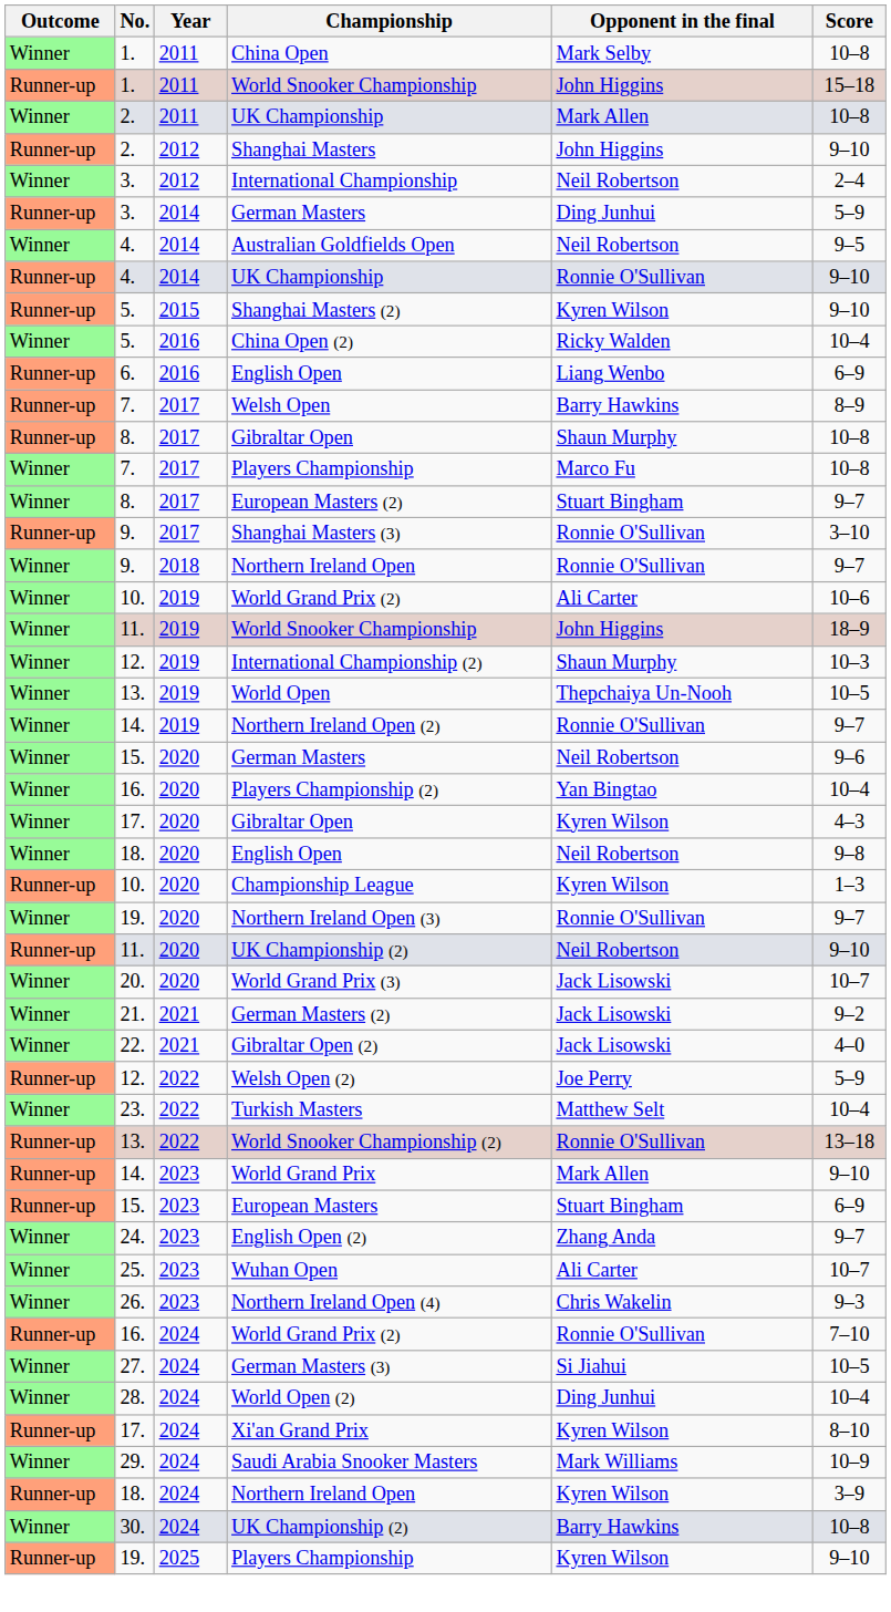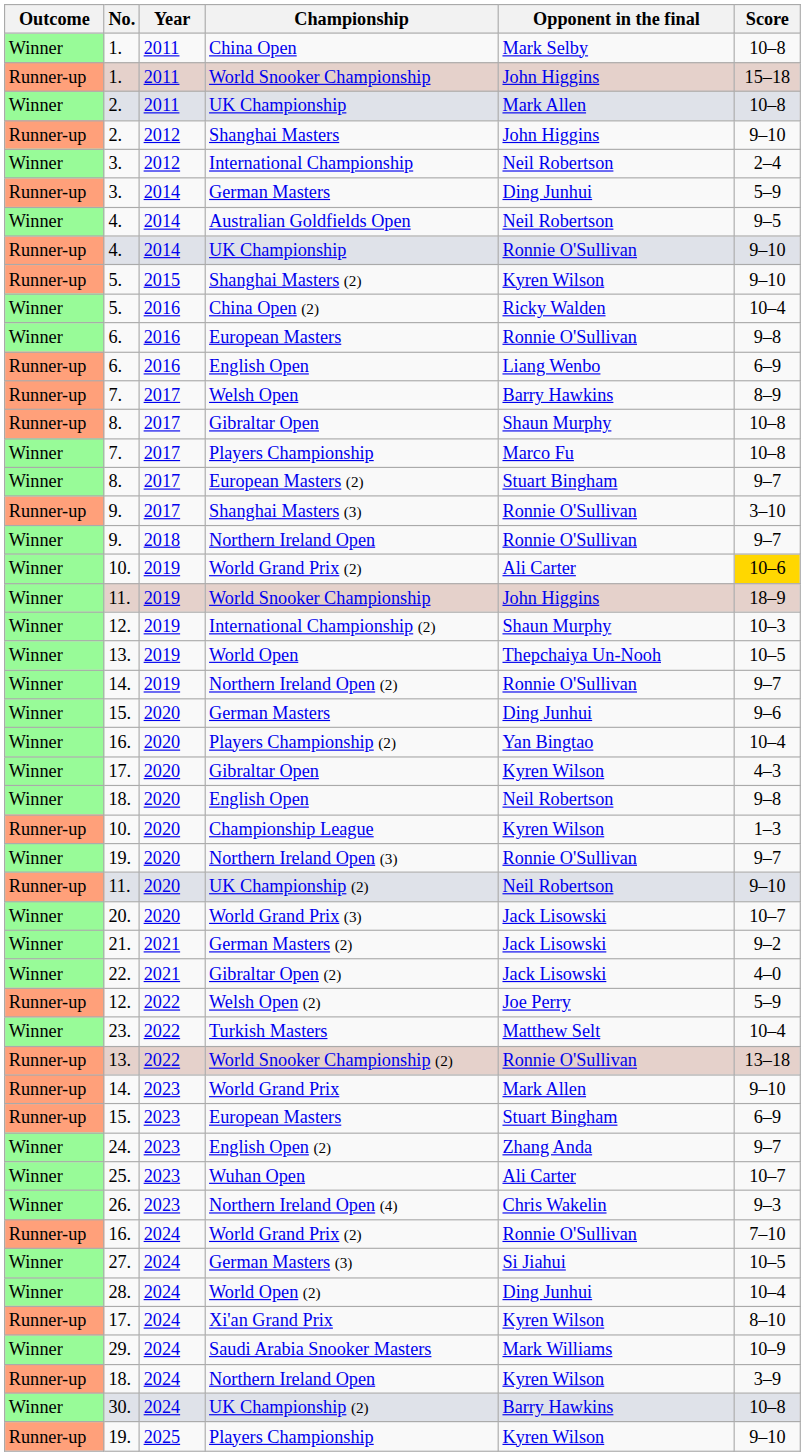+ row: Winner | 6. | 2016 | European Masters | Ronnie O'Sullivan | 9–8
10. / World Grand Prix (2) | Score: no background -> gold background
15. / German Masters | Opponent in the final: Neil Robertson -> Ding Junhui
